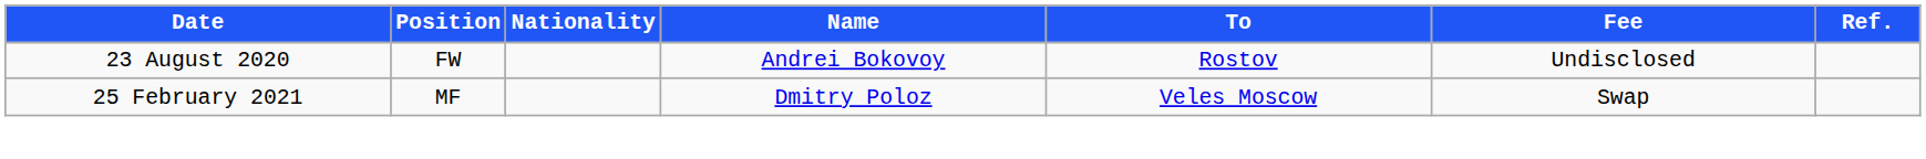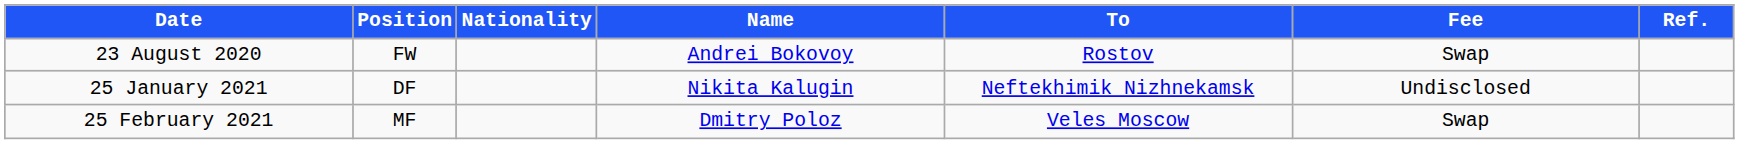23 August 2020 | Fee: Undisclosed -> Swap
+ row: 25 January 2021 | DF | Nikita Kalugin | Neftekhimik Nizhnekamsk | Undisclosed
